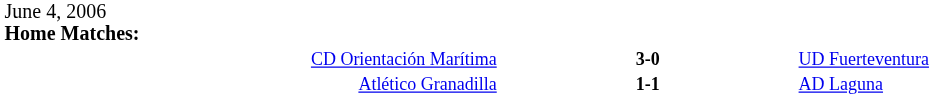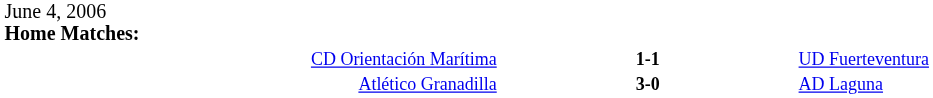CD Orientación Marítima | column 2: 3-0 -> 1-1
Atlético Granadilla | column 2: 1-1 -> 3-0
